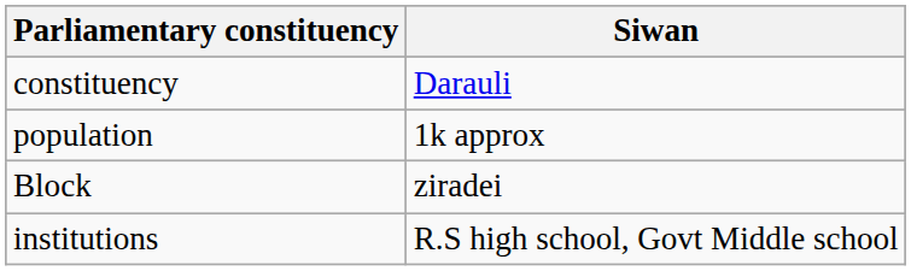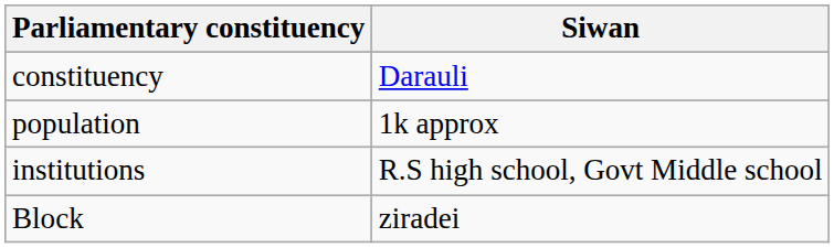rows swapped: institutions <-> Block
